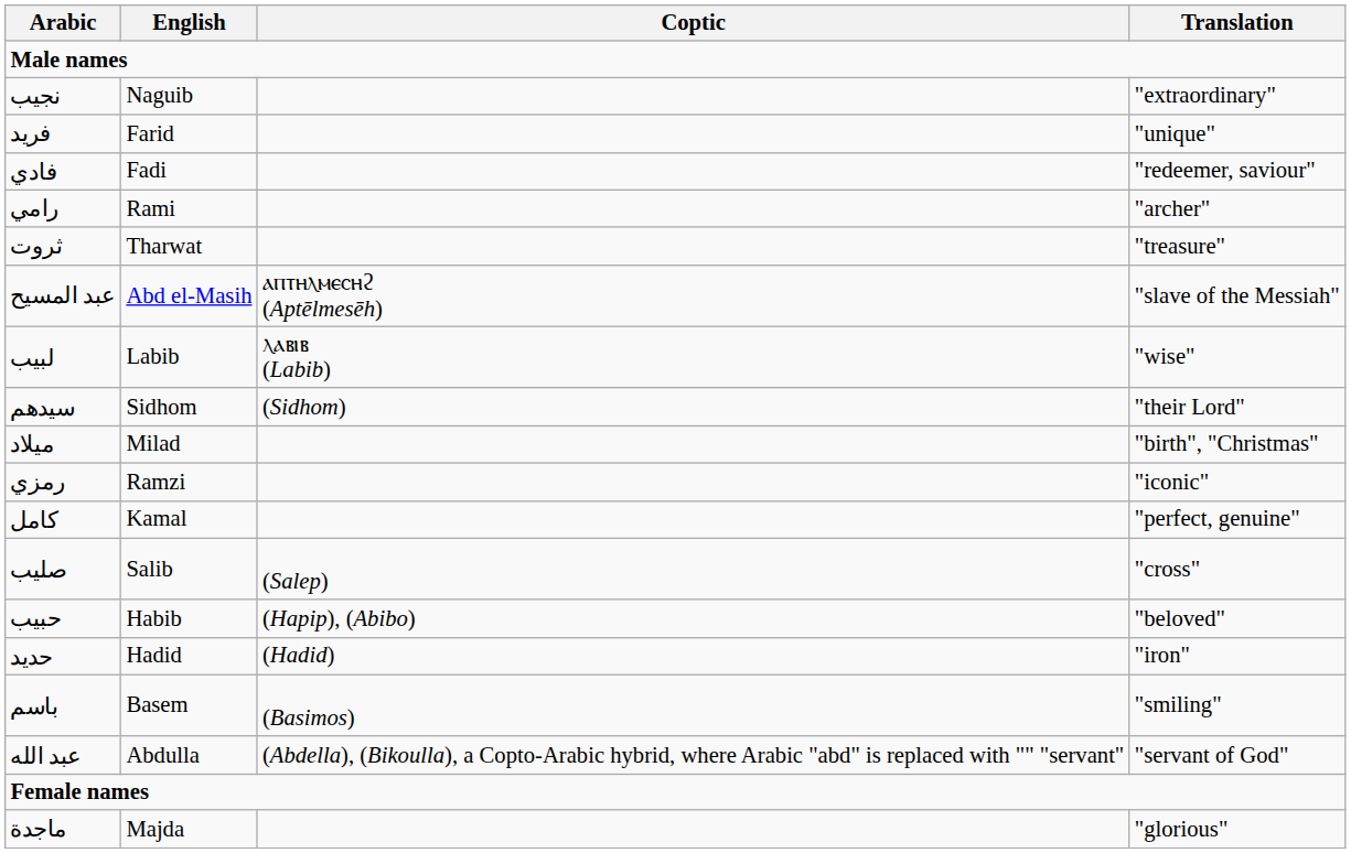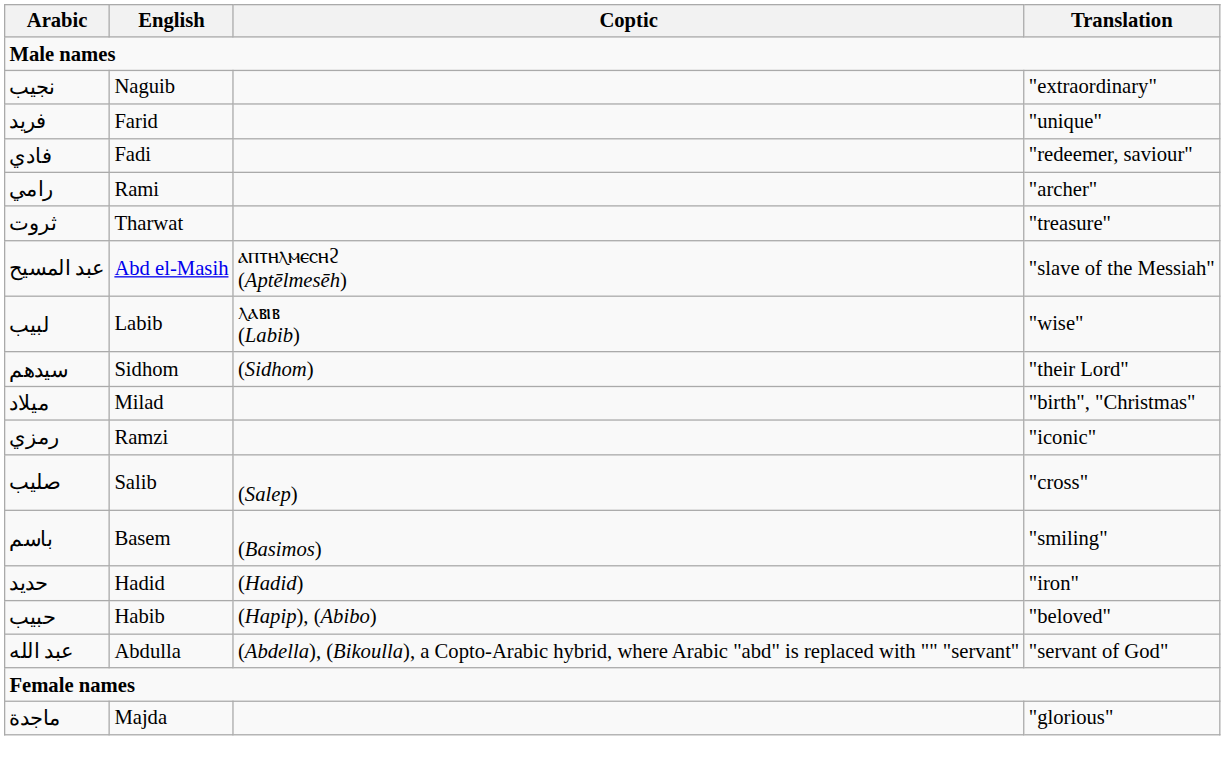- row: كامل | Kamal | "perfect, genuine"
rows swapped: باسم <-> حبيب
